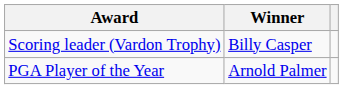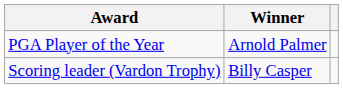rows swapped: PGA Player of the Year <-> Scoring leader (Vardon Trophy)
